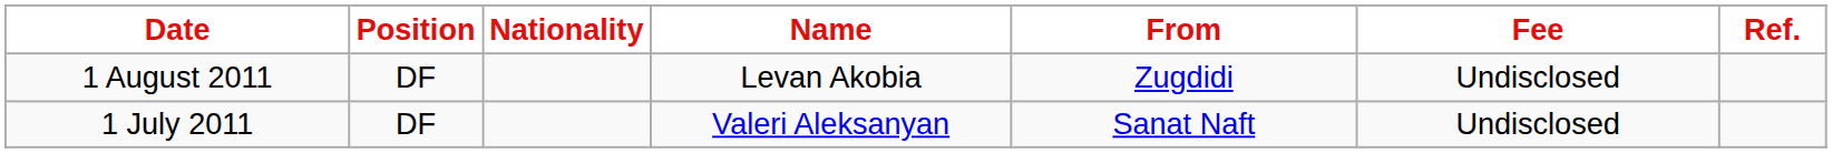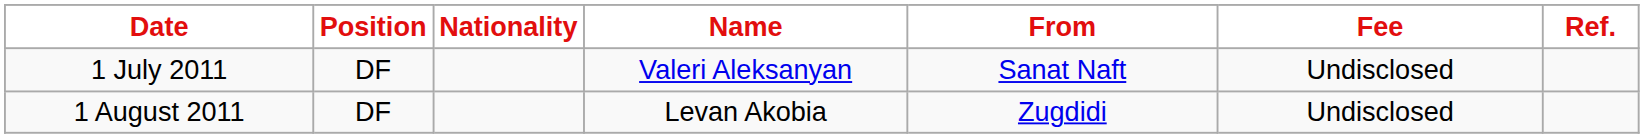rows swapped: 1 July 2011 <-> 1 August 2011
